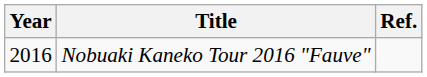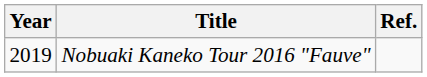Nobuaki Kaneko Tour 2016 "Fauve" | Year: 2016 -> 2019
